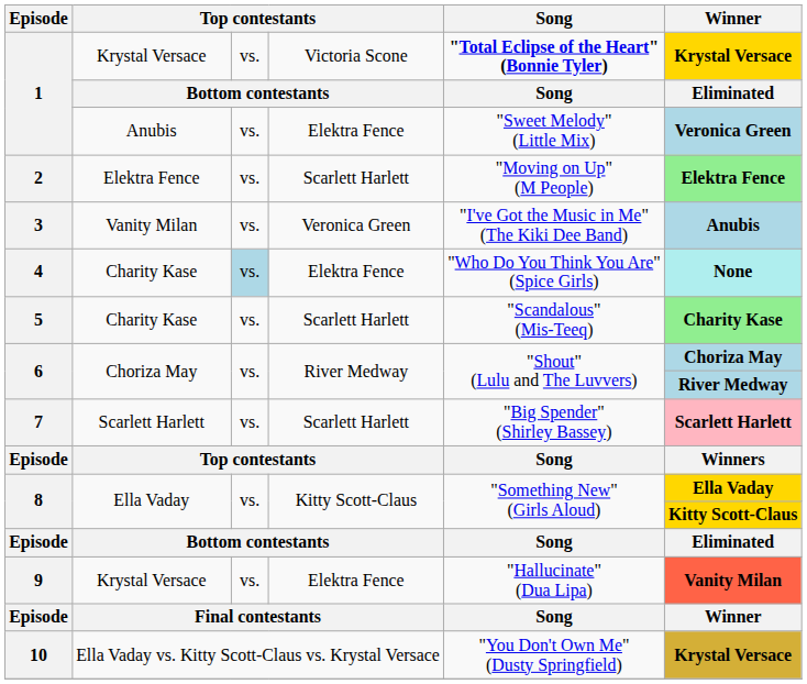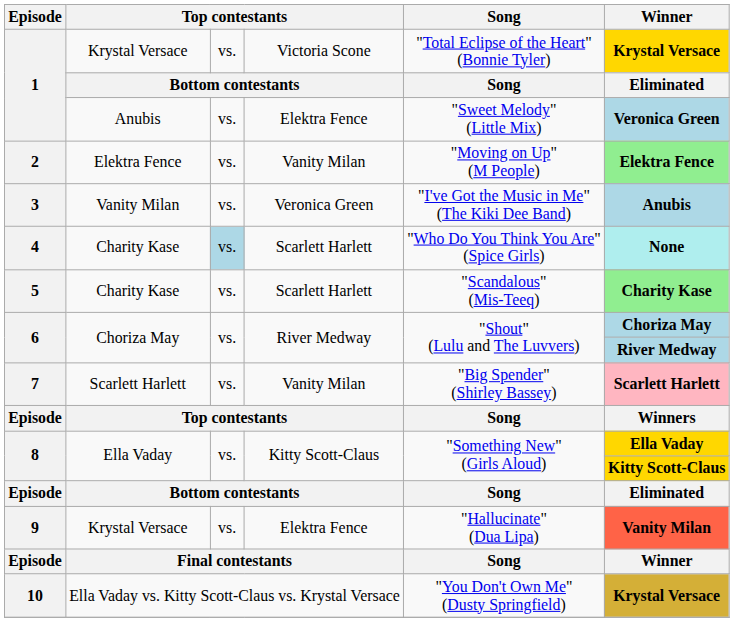1 / Krystal Versace | Song: bold -> normal
2 | column 4: Scarlett Harlett -> Vanity Milan
4 | column 4: Elektra Fence -> Scarlett Harlett
7 | column 4: Scarlett Harlett -> Vanity Milan
